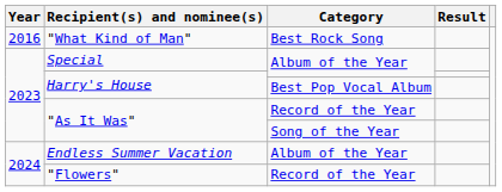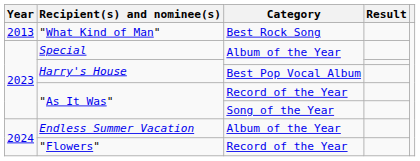"What Kind of Man" | Year: 2016 -> 2013
